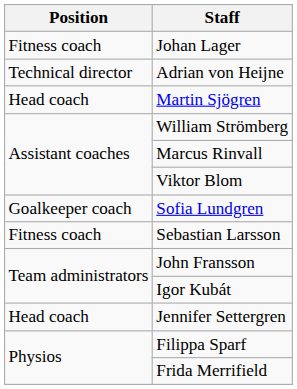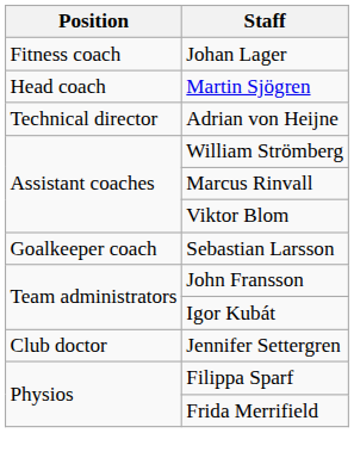rows swapped: Adrian von Heijne <-> Martin Sjögren
- row: Goalkeeper coach | Sofia Lundgren
Sebastian Larsson | Position: Fitness coach -> Goalkeeper coach
Jennifer Settergren | Position: Head coach -> Club doctor
